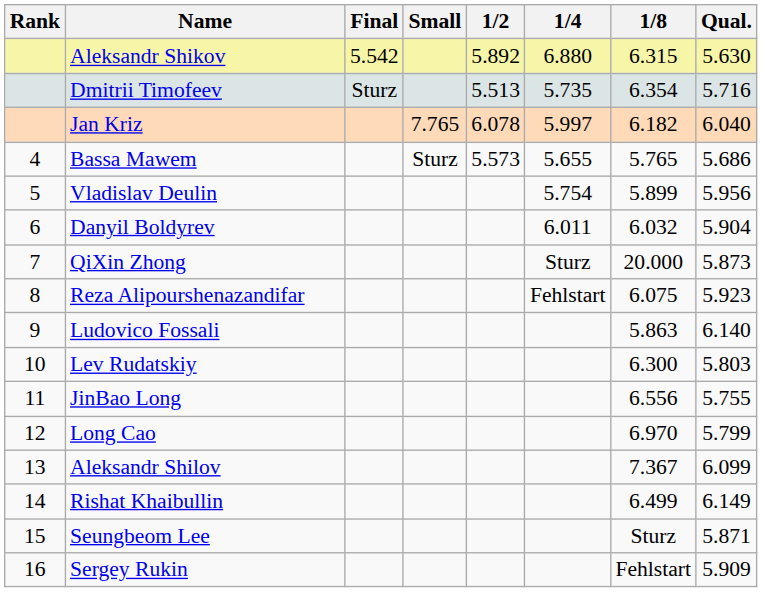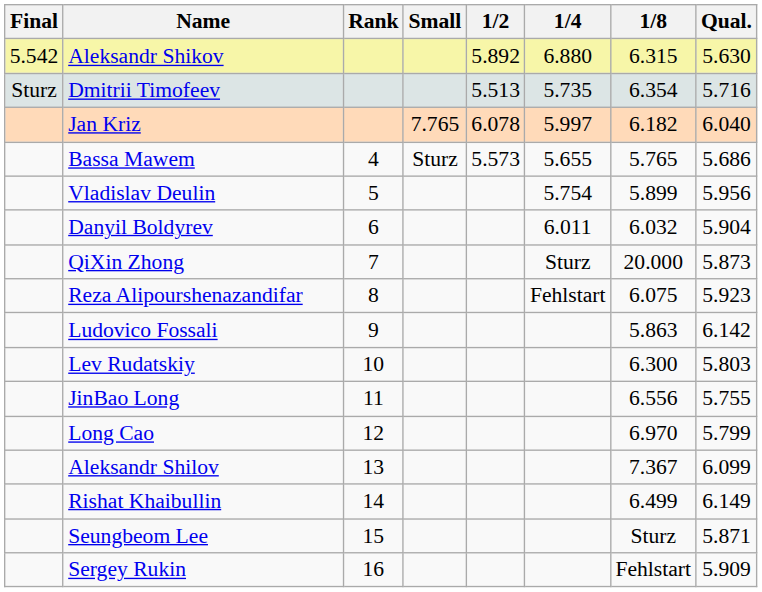columns swapped: Rank <-> Final
Ludovico Fossali | Qual.: 6.140 -> 6.142
